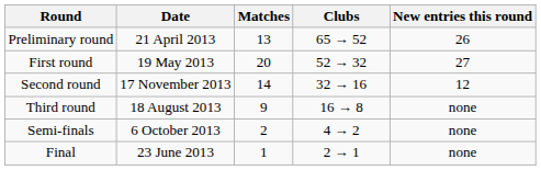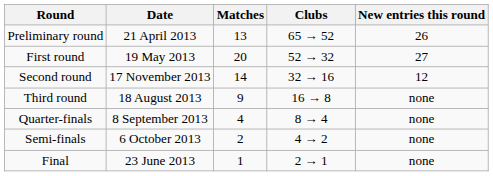+ row: Quarter-finals | 8 September 2013 | 4 | 8 → 4 | none
